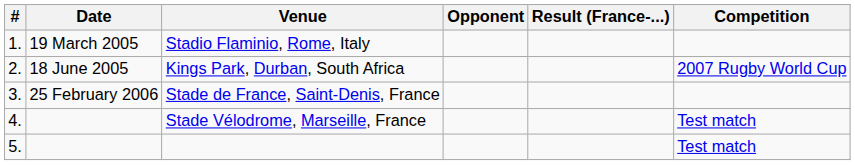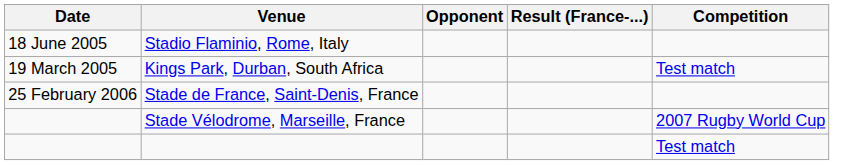- column: # | 1. | 2. | 3. | 4. | 5.
Stadio Flaminio, Rome, Italy | Date: 19 March 2005 -> 18 June 2005
Kings Park, Durban, South Africa | Date: 18 June 2005 -> 19 March 2005
Kings Park, Durban, South Africa | Competition: 2007 Rugby World Cup -> Test match
Stade Vélodrome, Marseille, France | Competition: Test match -> 2007 Rugby World Cup
